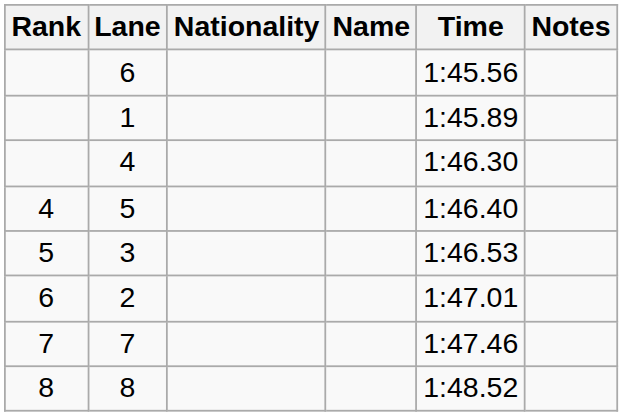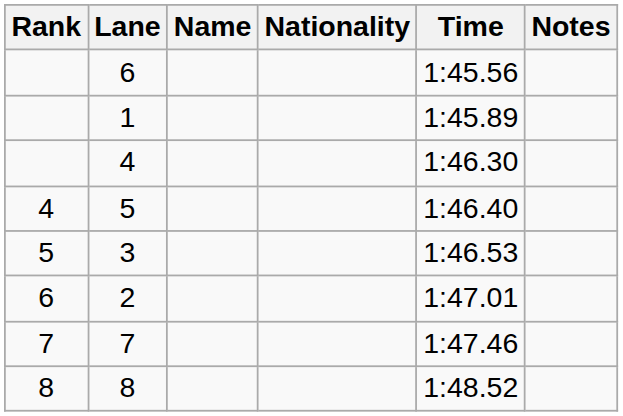columns swapped: Name <-> Nationality
